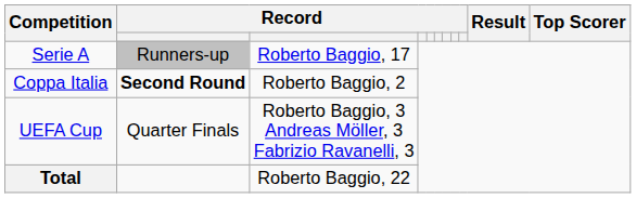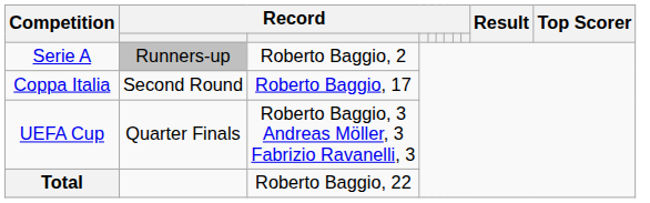Serie A | column 3: Roberto Baggio, 17 -> Roberto Baggio, 2
Coppa Italia | column 2: bold -> normal
Coppa Italia | column 3: Roberto Baggio, 2 -> Roberto Baggio, 17
